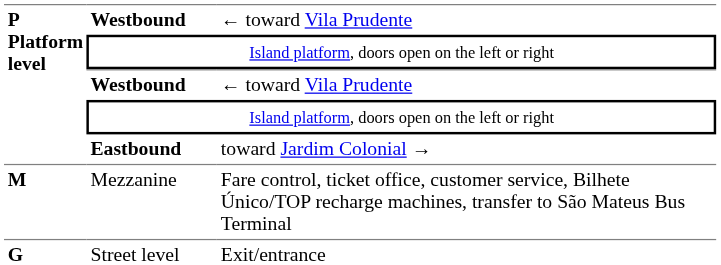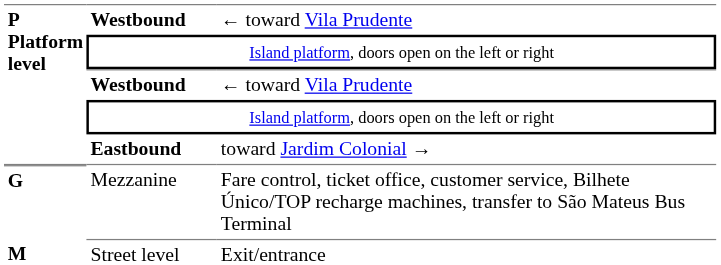Mezzanine | P Platform level: M -> G
Street level | P Platform level: G -> M
